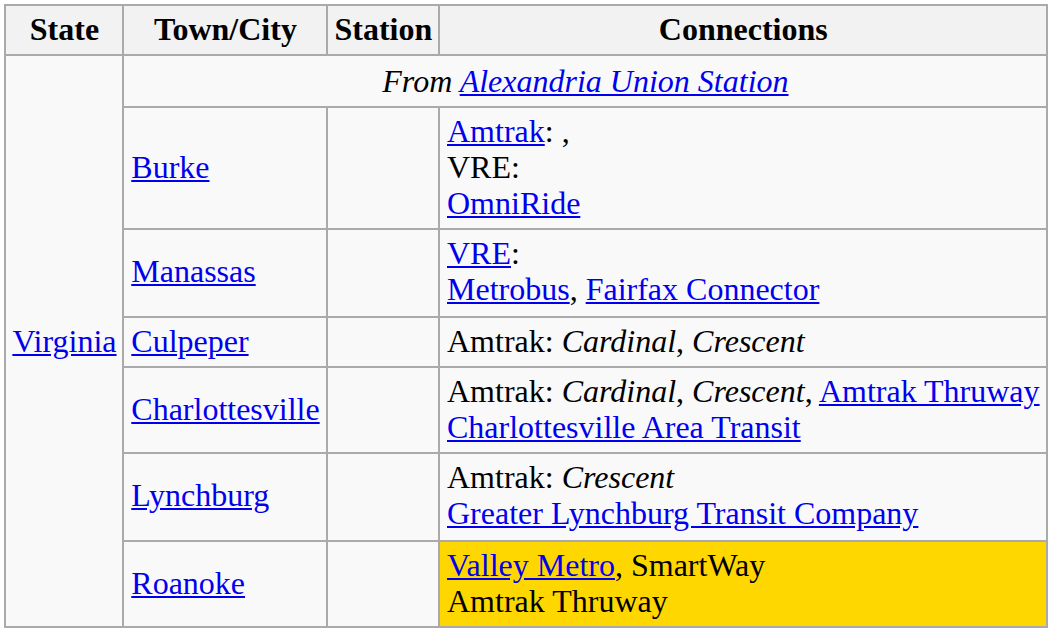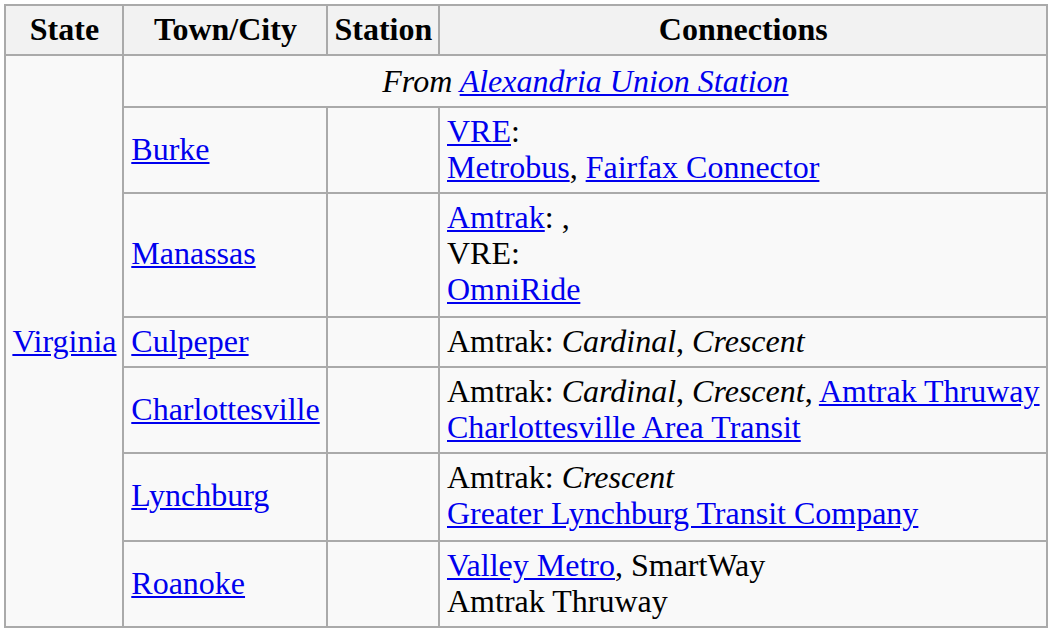Burke | Connections: Amtrak: , VRE: OmniRide -> VRE: Metrobus, Fairfax Connector
Manassas | Connections: VRE: Metrobus, Fairfax Connector -> Amtrak: , VRE: OmniRide
Roanoke | Connections: gold background -> no background
